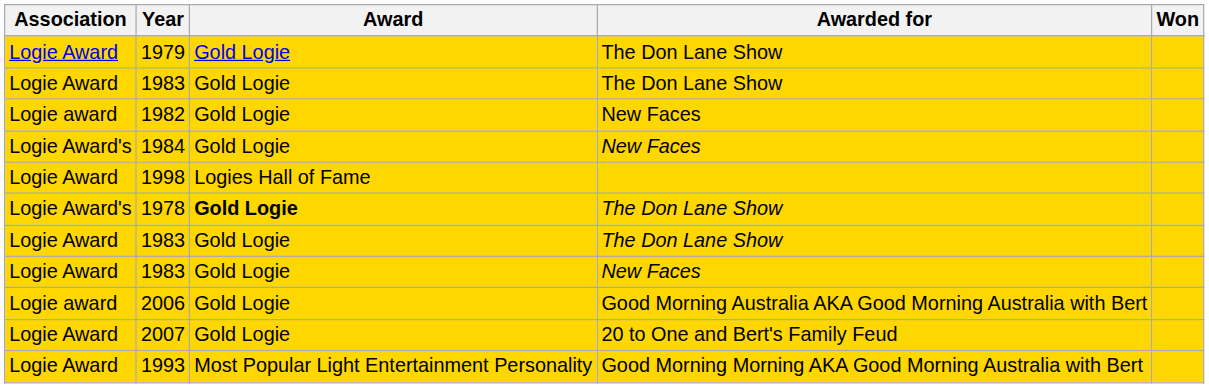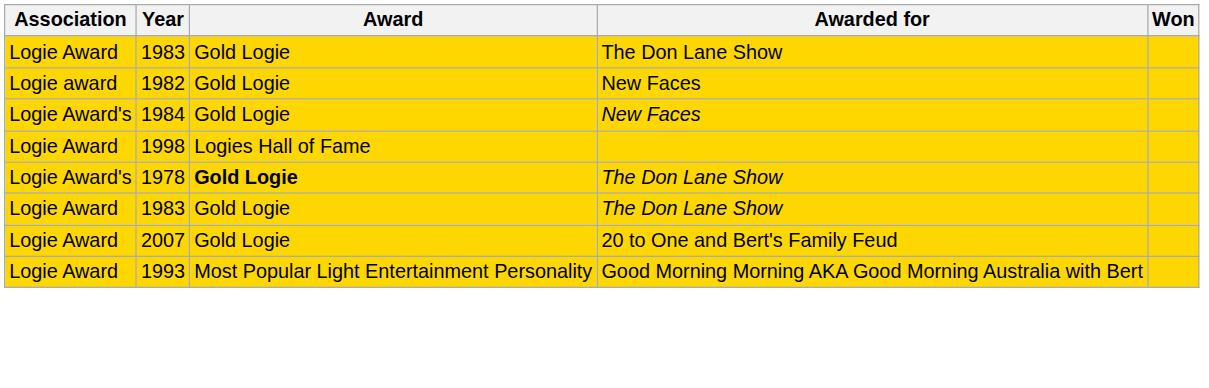- row: Logie Award | 1979 | Gold Logie | The Don Lane Show
- row: Logie Award | 1983 | Gold Logie | New Faces
- row: Logie award | 2006 | Gold Logie | Good Morning Australia AKA Good Morning Australia with Bert
